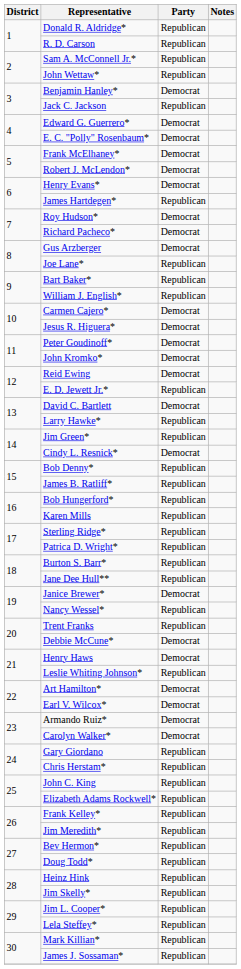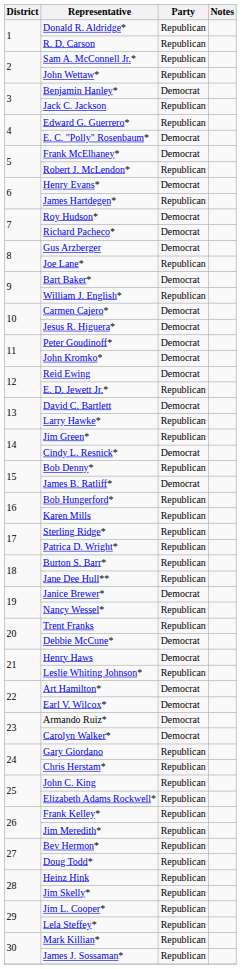Edward G. Guerrero* | Party: Democrat -> Republican
Robert J. McLendon* | Party: Democrat -> Republican
Bart Baker* | Party: Republican -> Democrat
James B. Ratliff* | Party: Republican -> Democrat
